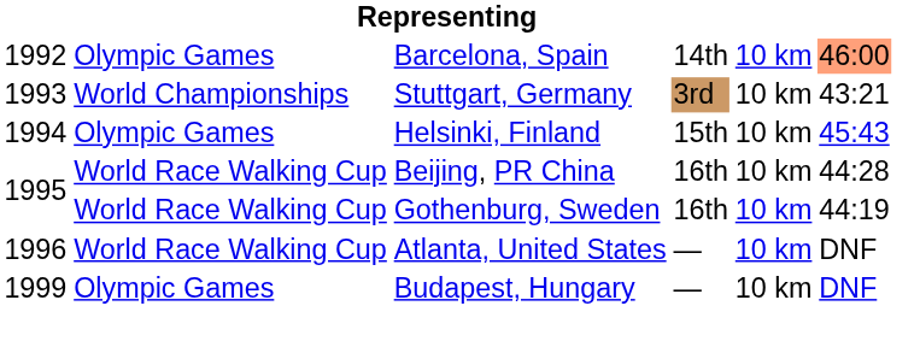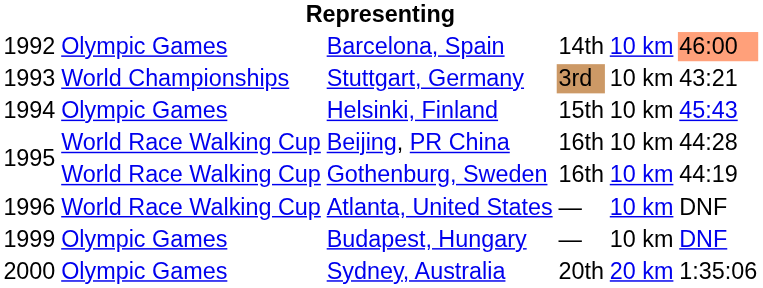+ row: 2000 | Olympic Games | Sydney, Australia | 20th | 20 km | 1:35:06
